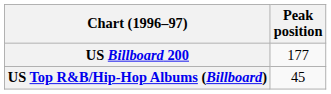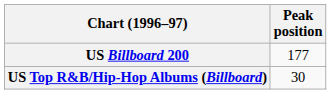US Top R&B/Hip-Hop Albums (Billboard) | Peak position: 45 -> 30
